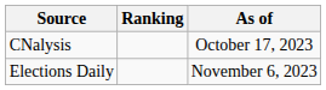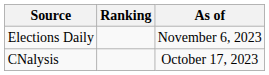rows swapped: CNalysis <-> Elections Daily
